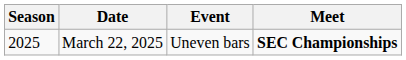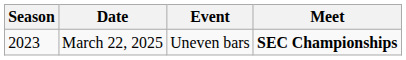March 22, 2025 | Season: 2025 -> 2023
